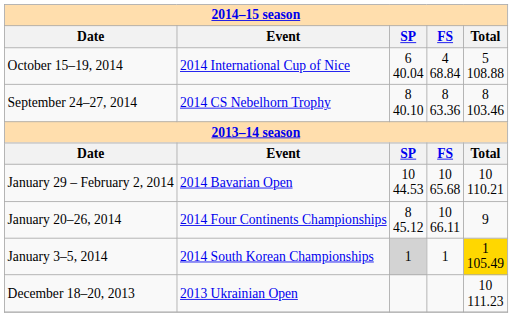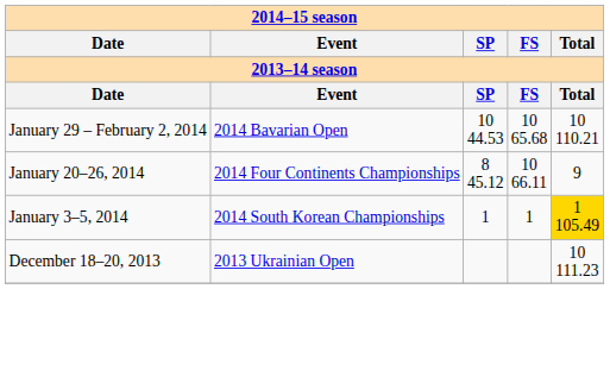- row: October 15–19, 2014 | 2014 International Cup of Nice | 6 40.04 | 4 68.84 | 5 108.88
- row: September 24–27, 2014 | 2014 CS Nebelhorn Trophy | 8 40.10 | 8 63.36 | 8 103.46
January 3–5, 2014 | SP: lightgrey background -> no background
